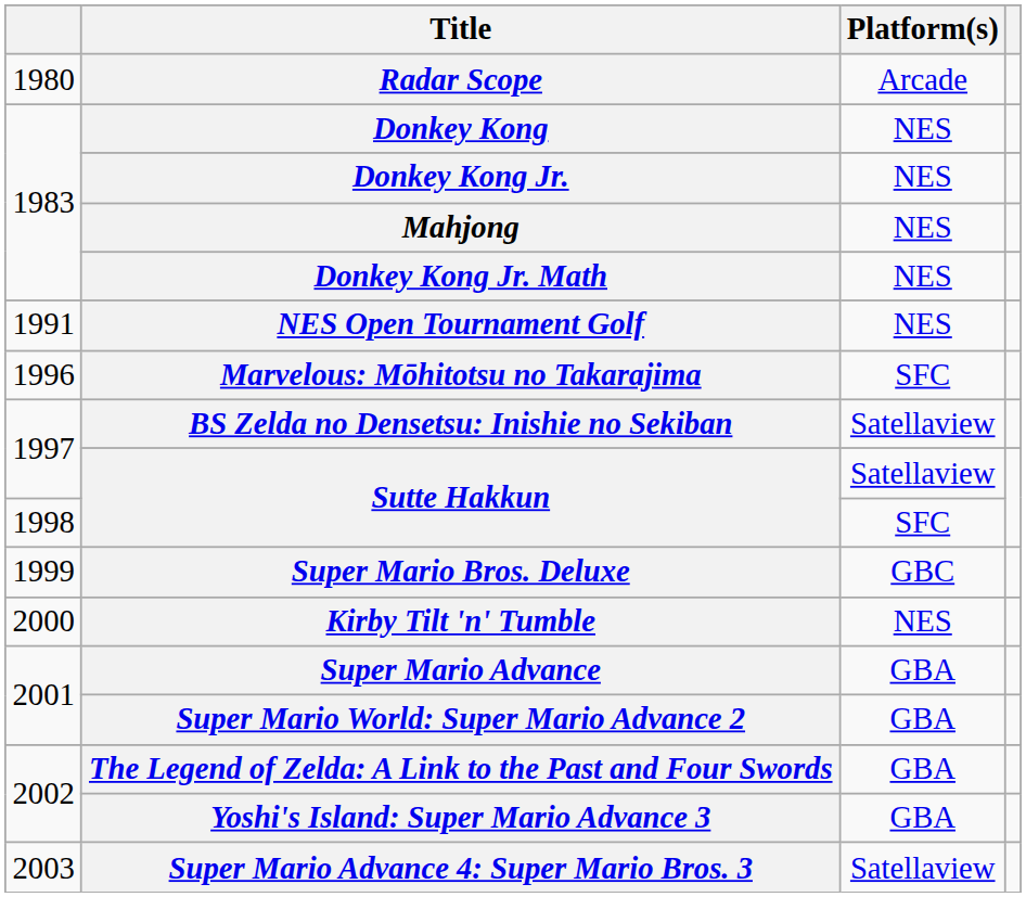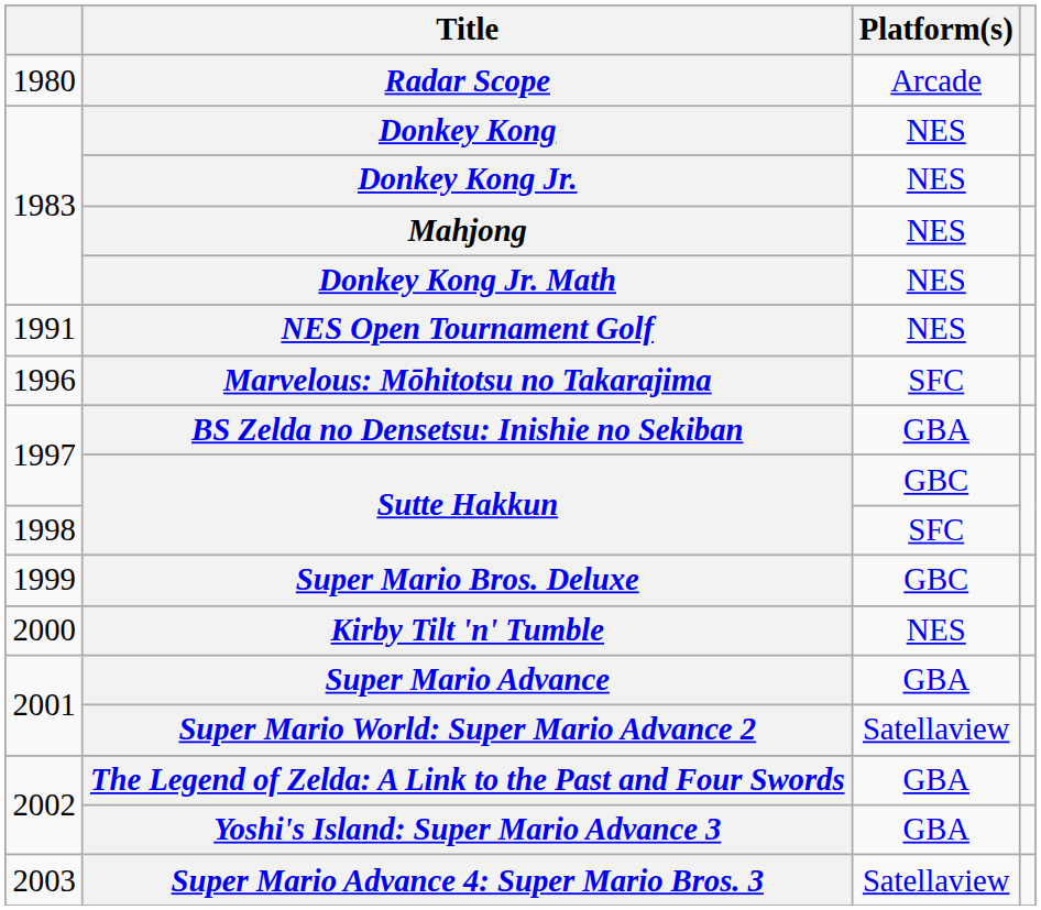BS Zelda no Densetsu: Inishie no Sekiban | Platform(s): Satellaview -> GBA
1997 / Sutte Hakkun | Platform(s): Satellaview -> GBC
Super Mario World: Super Mario Advance 2 | Platform(s): GBA -> Satellaview
